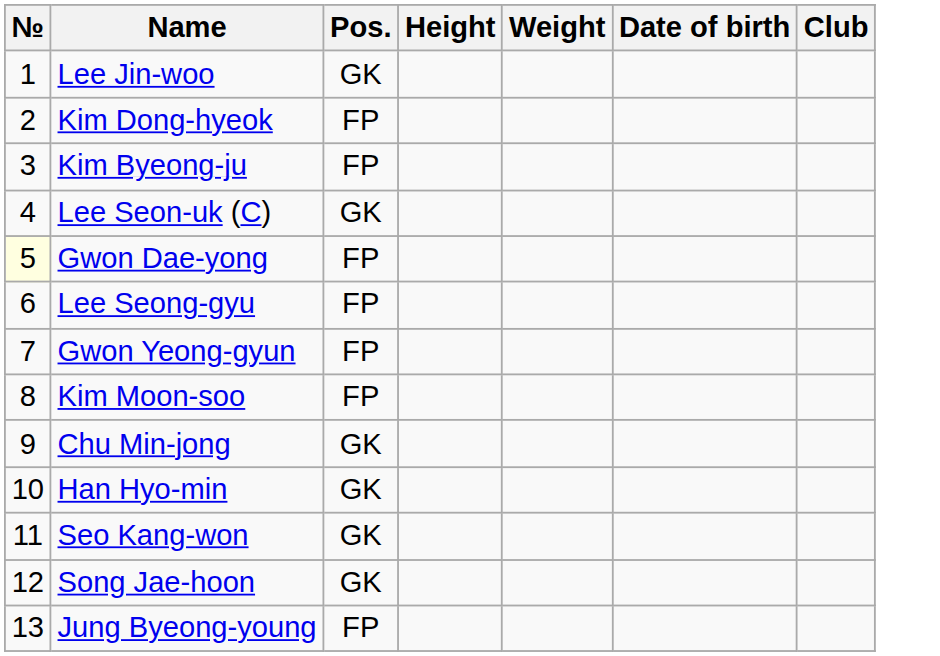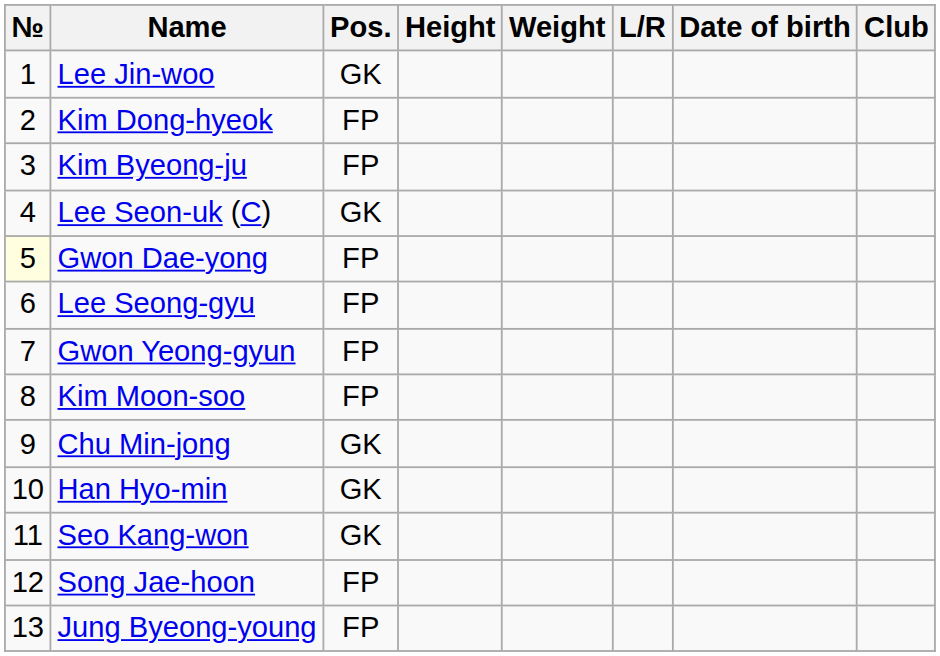+ column: L/R
Song Jae-hoon | Pos.: GK -> FP
